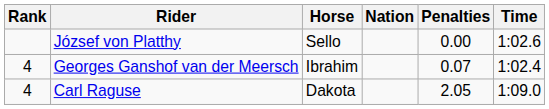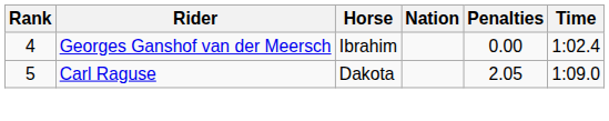- row: József von Platthy | Sello | 0.00 | 1:02.6
Georges Ganshof van der Meersch | Penalties: 0.07 -> 0.00
Carl Raguse | Rank: 4 -> 5
